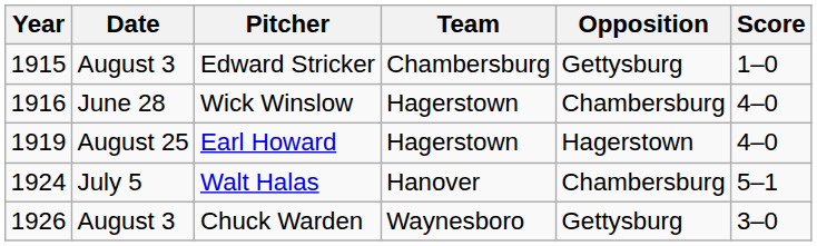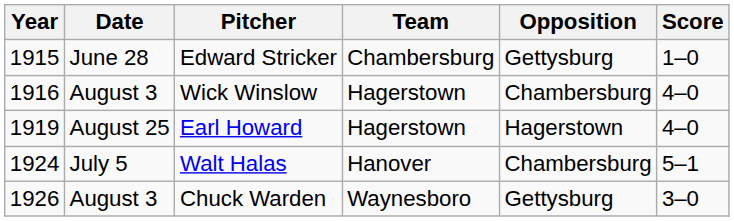Edward Stricker | Date: August 3 -> June 28
Wick Winslow | Date: June 28 -> August 3
